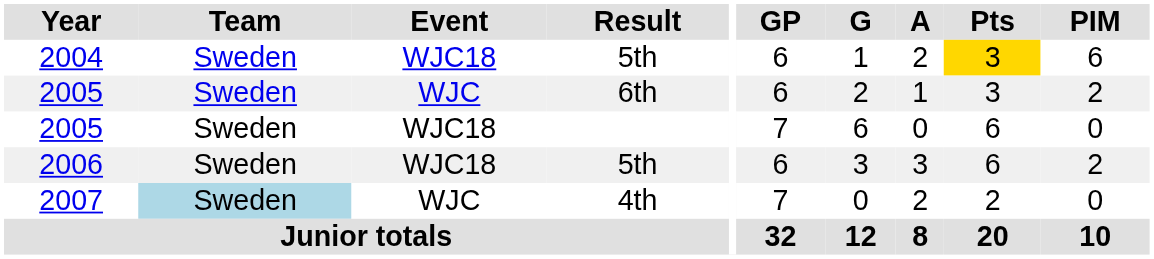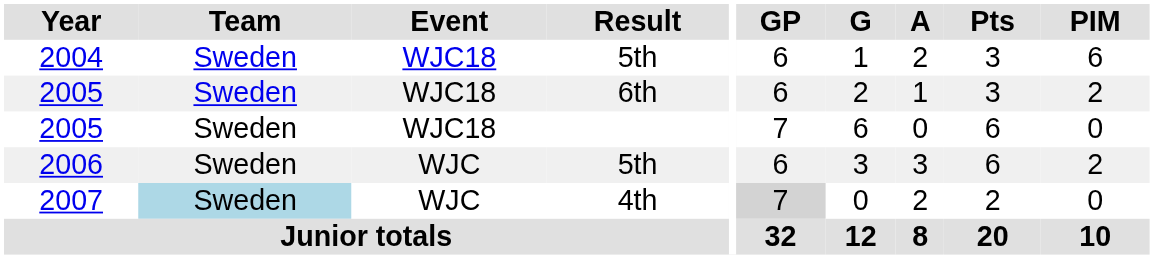2004 | Pts: gold background -> no background
2005 / 6th | Event: WJC -> WJC18
2006 | Event: WJC18 -> WJC
2007 | GP: no background -> lightgrey background
